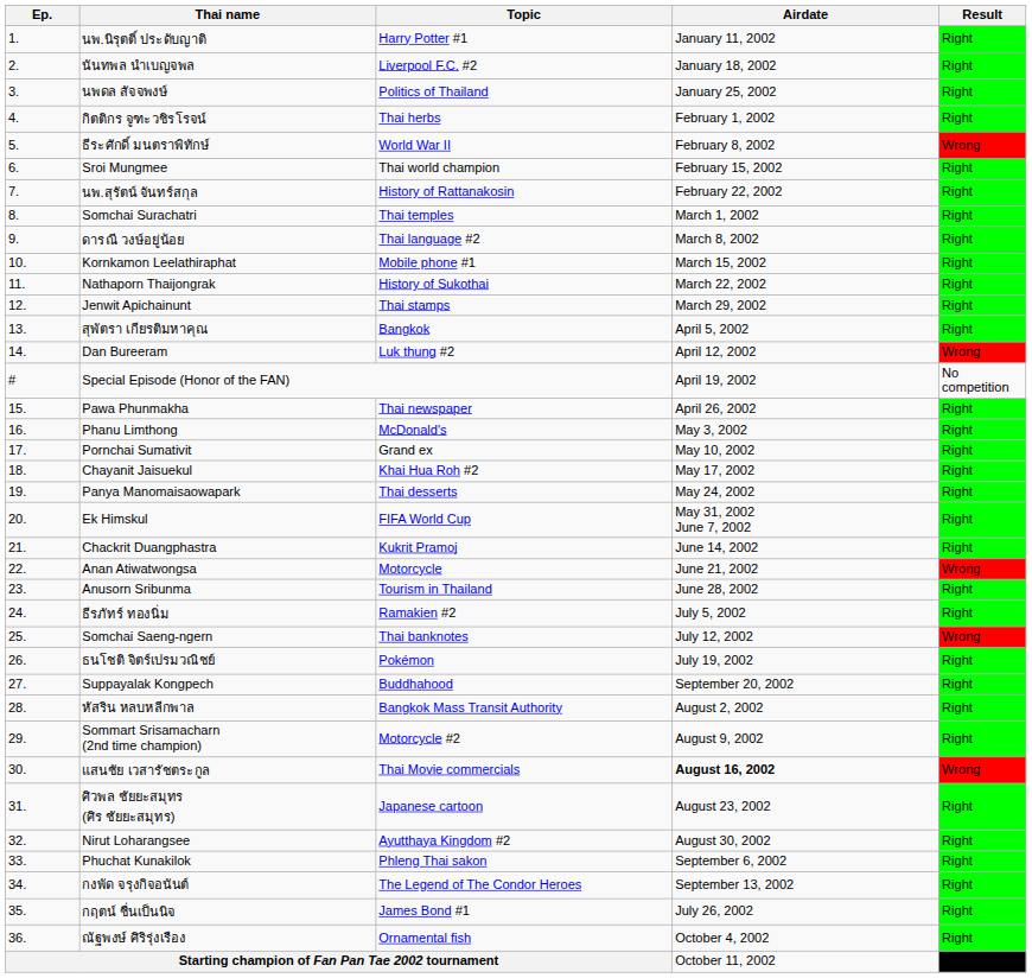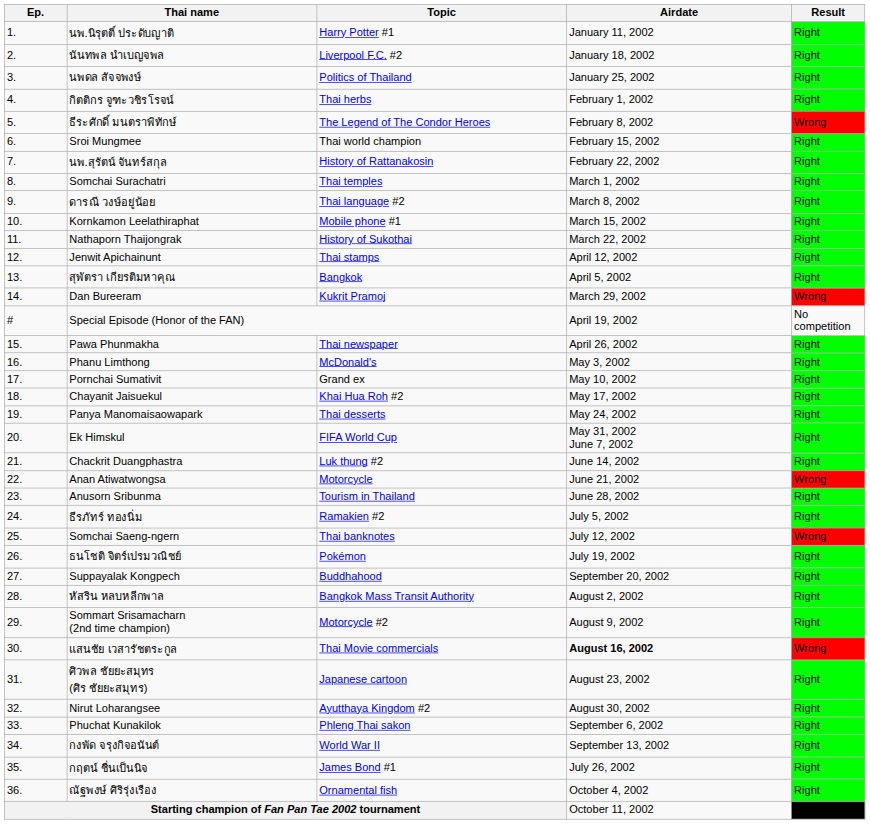ธีระศักดิ์ มนตราพิทักษ์ | Topic: World War II -> The Legend of The Condor Heroes
Jenwit Apichainunt | Airdate: March 29, 2002 -> April 12, 2002
Dan Bureeram | Topic: Luk thung #2 -> Kukrit Pramoj
Dan Bureeram | Airdate: April 12, 2002 -> March 29, 2002
Chackrit Duangphastra | Topic: Kukrit Pramoj -> Luk thung #2
กงพัด จรุงกิจอนันต์ | Topic: The Legend of The Condor Heroes -> World War II
